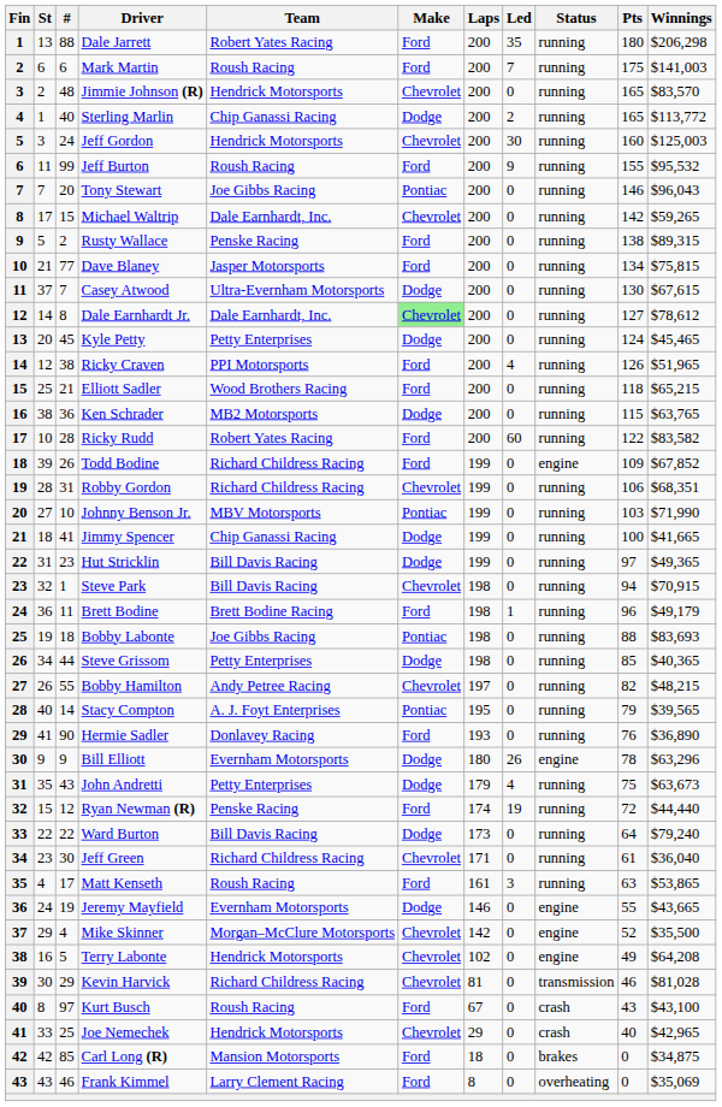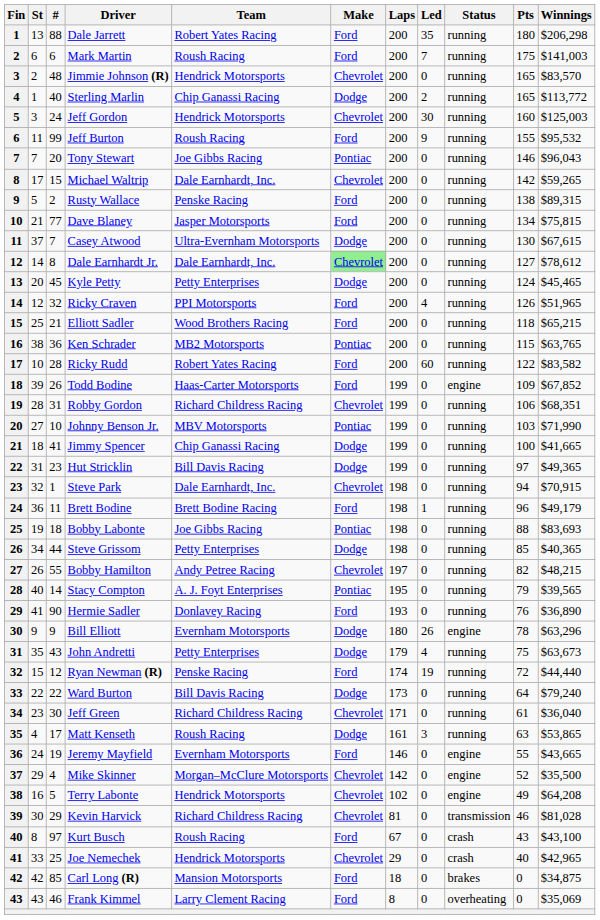Ricky Craven | #: 38 -> 32
Ken Schrader | Make: Dodge -> Pontiac
Todd Bodine | Team: Richard Childress Racing -> Haas-Carter Motorsports
Steve Park | Team: Bill Davis Racing -> Dale Earnhardt, Inc.
Matt Kenseth | Make: Ford -> Dodge
Jeremy Mayfield | Make: Dodge -> Ford
